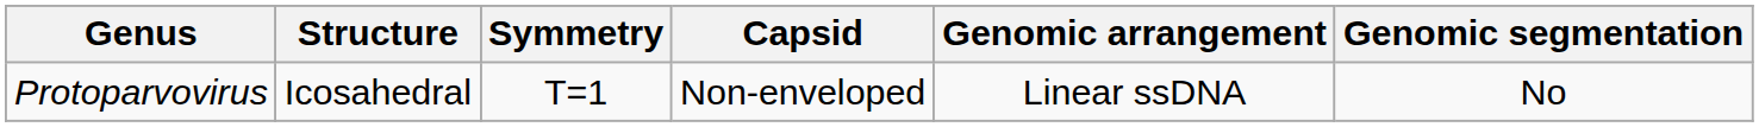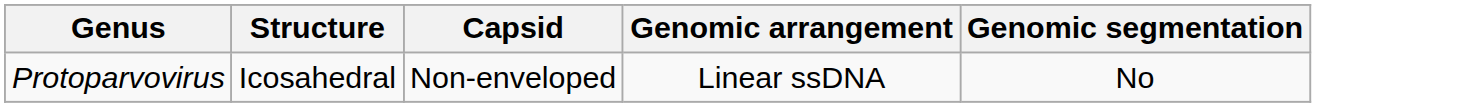- column: Symmetry | T=1
